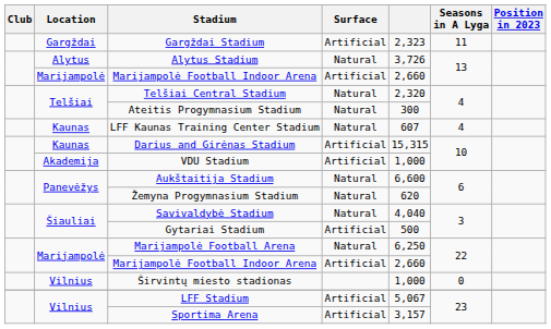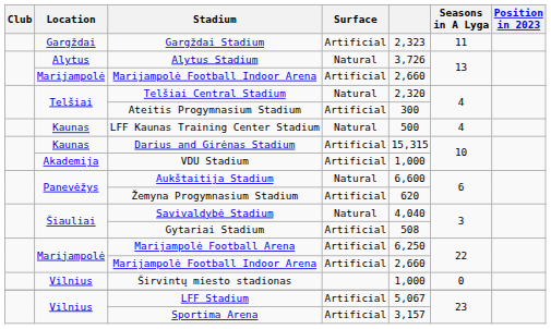Ateitis Progymnasium Stadium | Surface: Natural -> Artificial
LFF Kaunas Training Center Stadium | column 5: 607 -> 500
Žemyna Progymnasium Stadium | Surface: Natural -> Artificial
Gytariai Stadium | column 5: 500 -> 508
Marijampolė Football Arena | Surface: Natural -> Artificial
